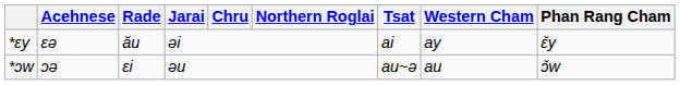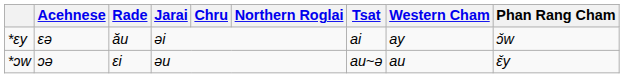*ɛy | Phan Rang Cham: ɛ̆y -> ɔ̆w
*ɔw | Phan Rang Cham: ɔ̆w -> ɛ̆y
